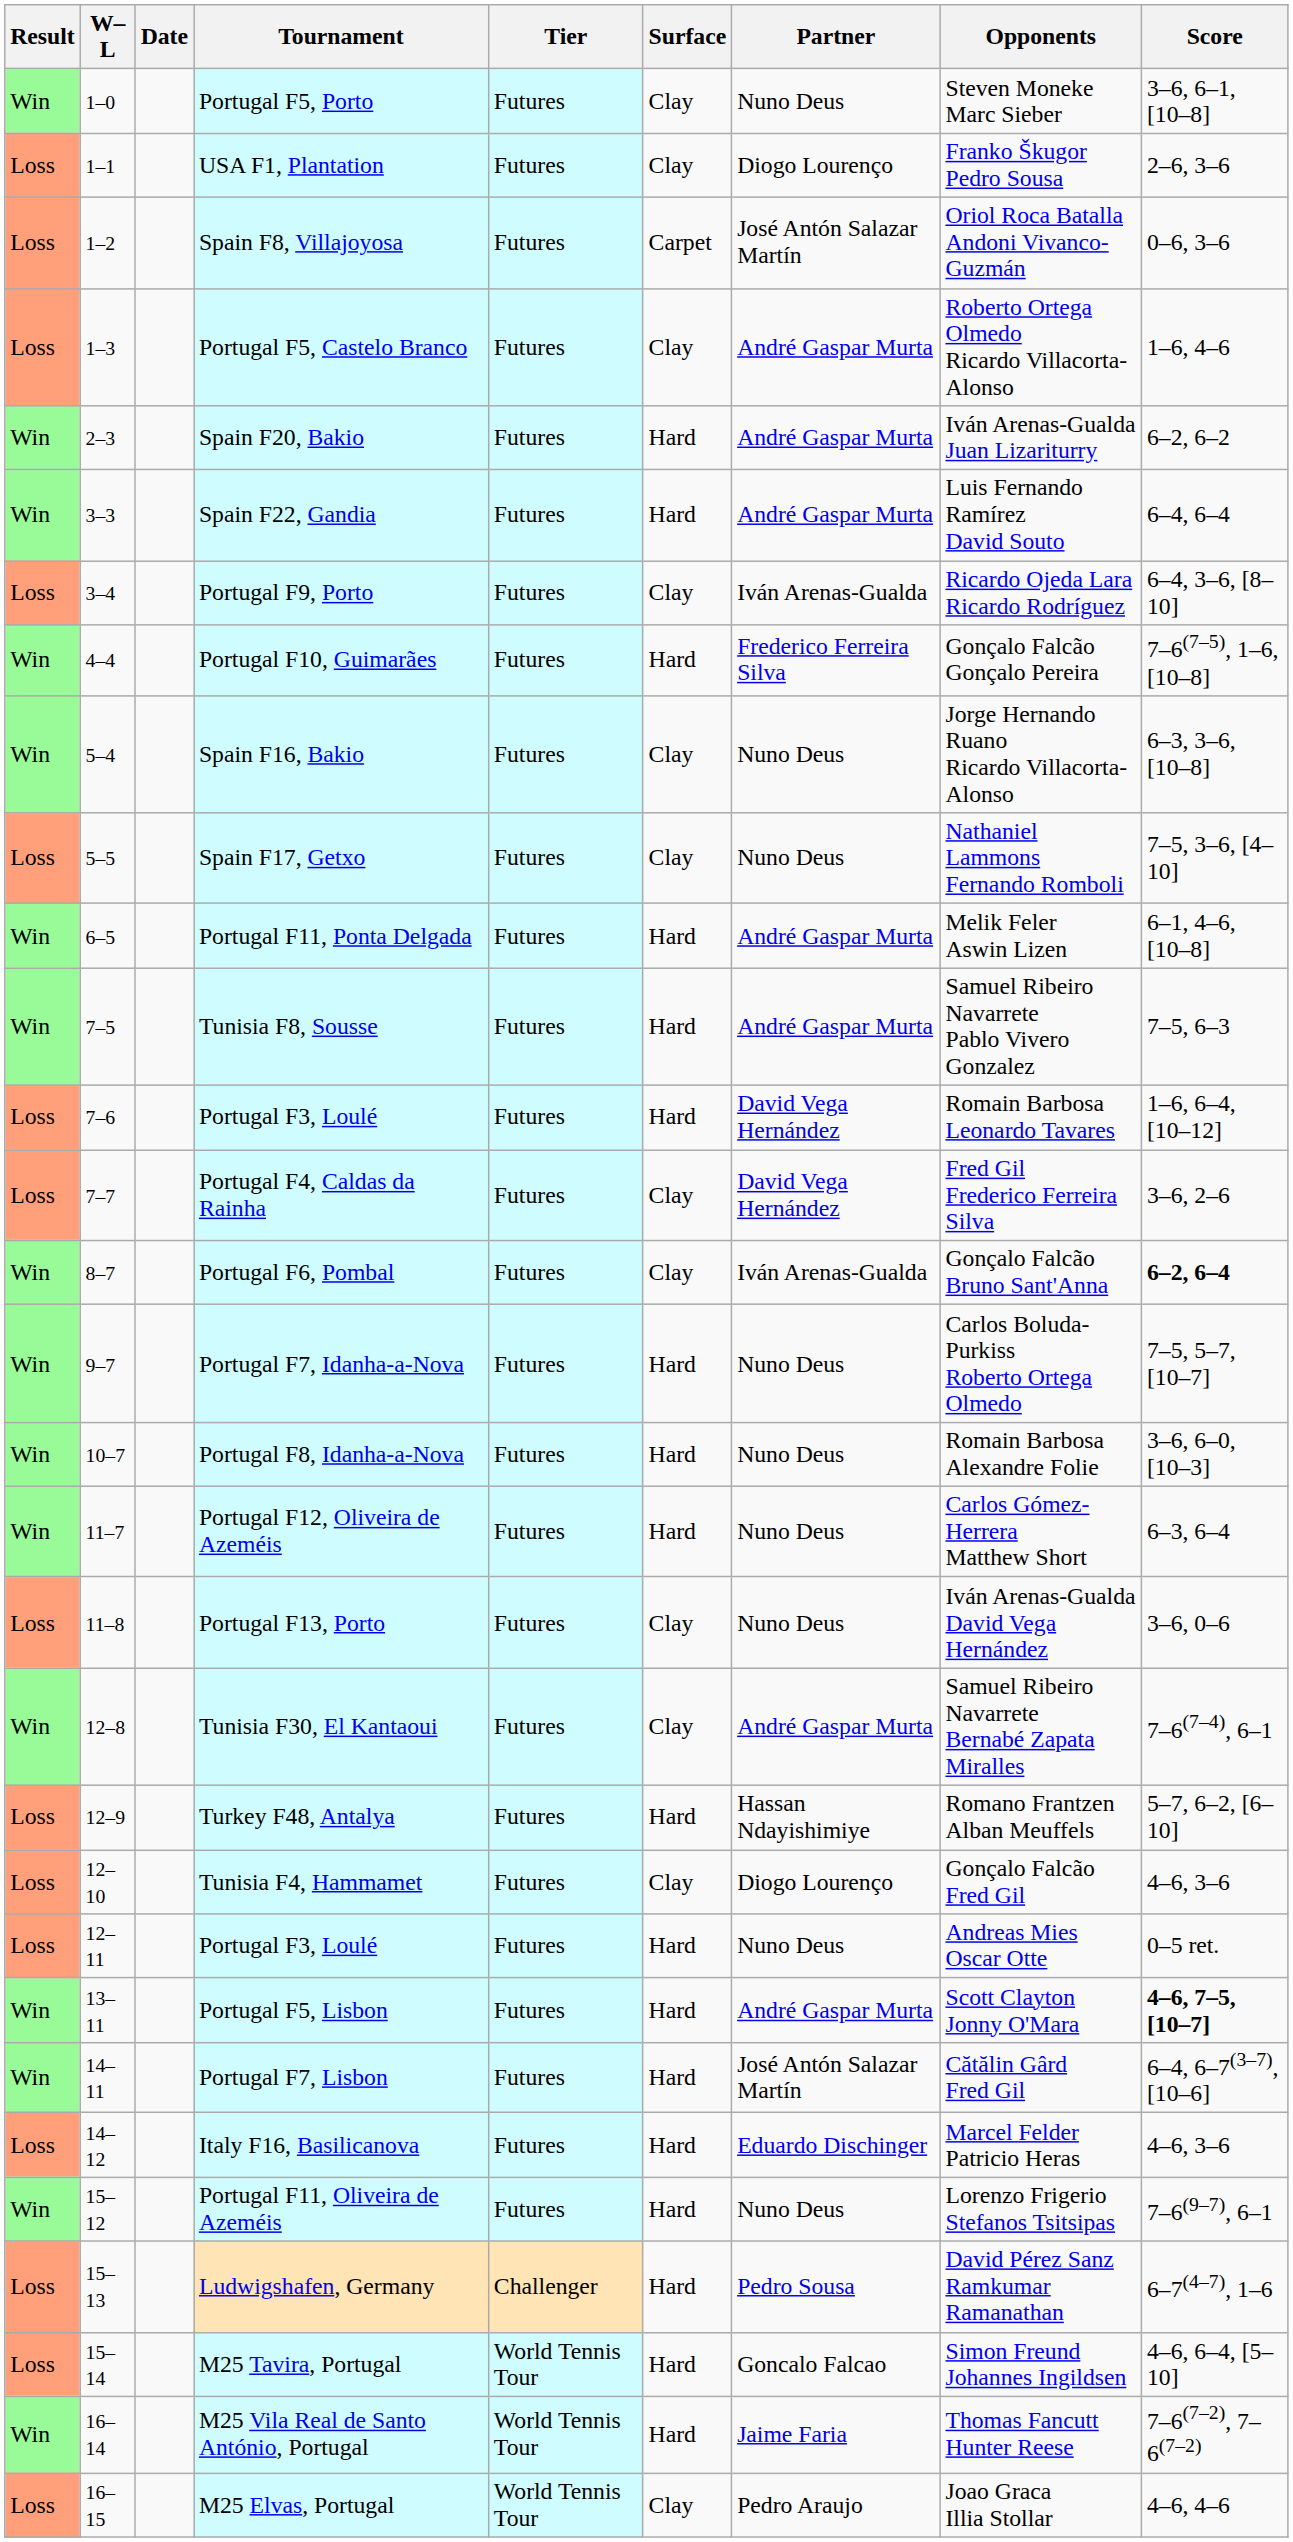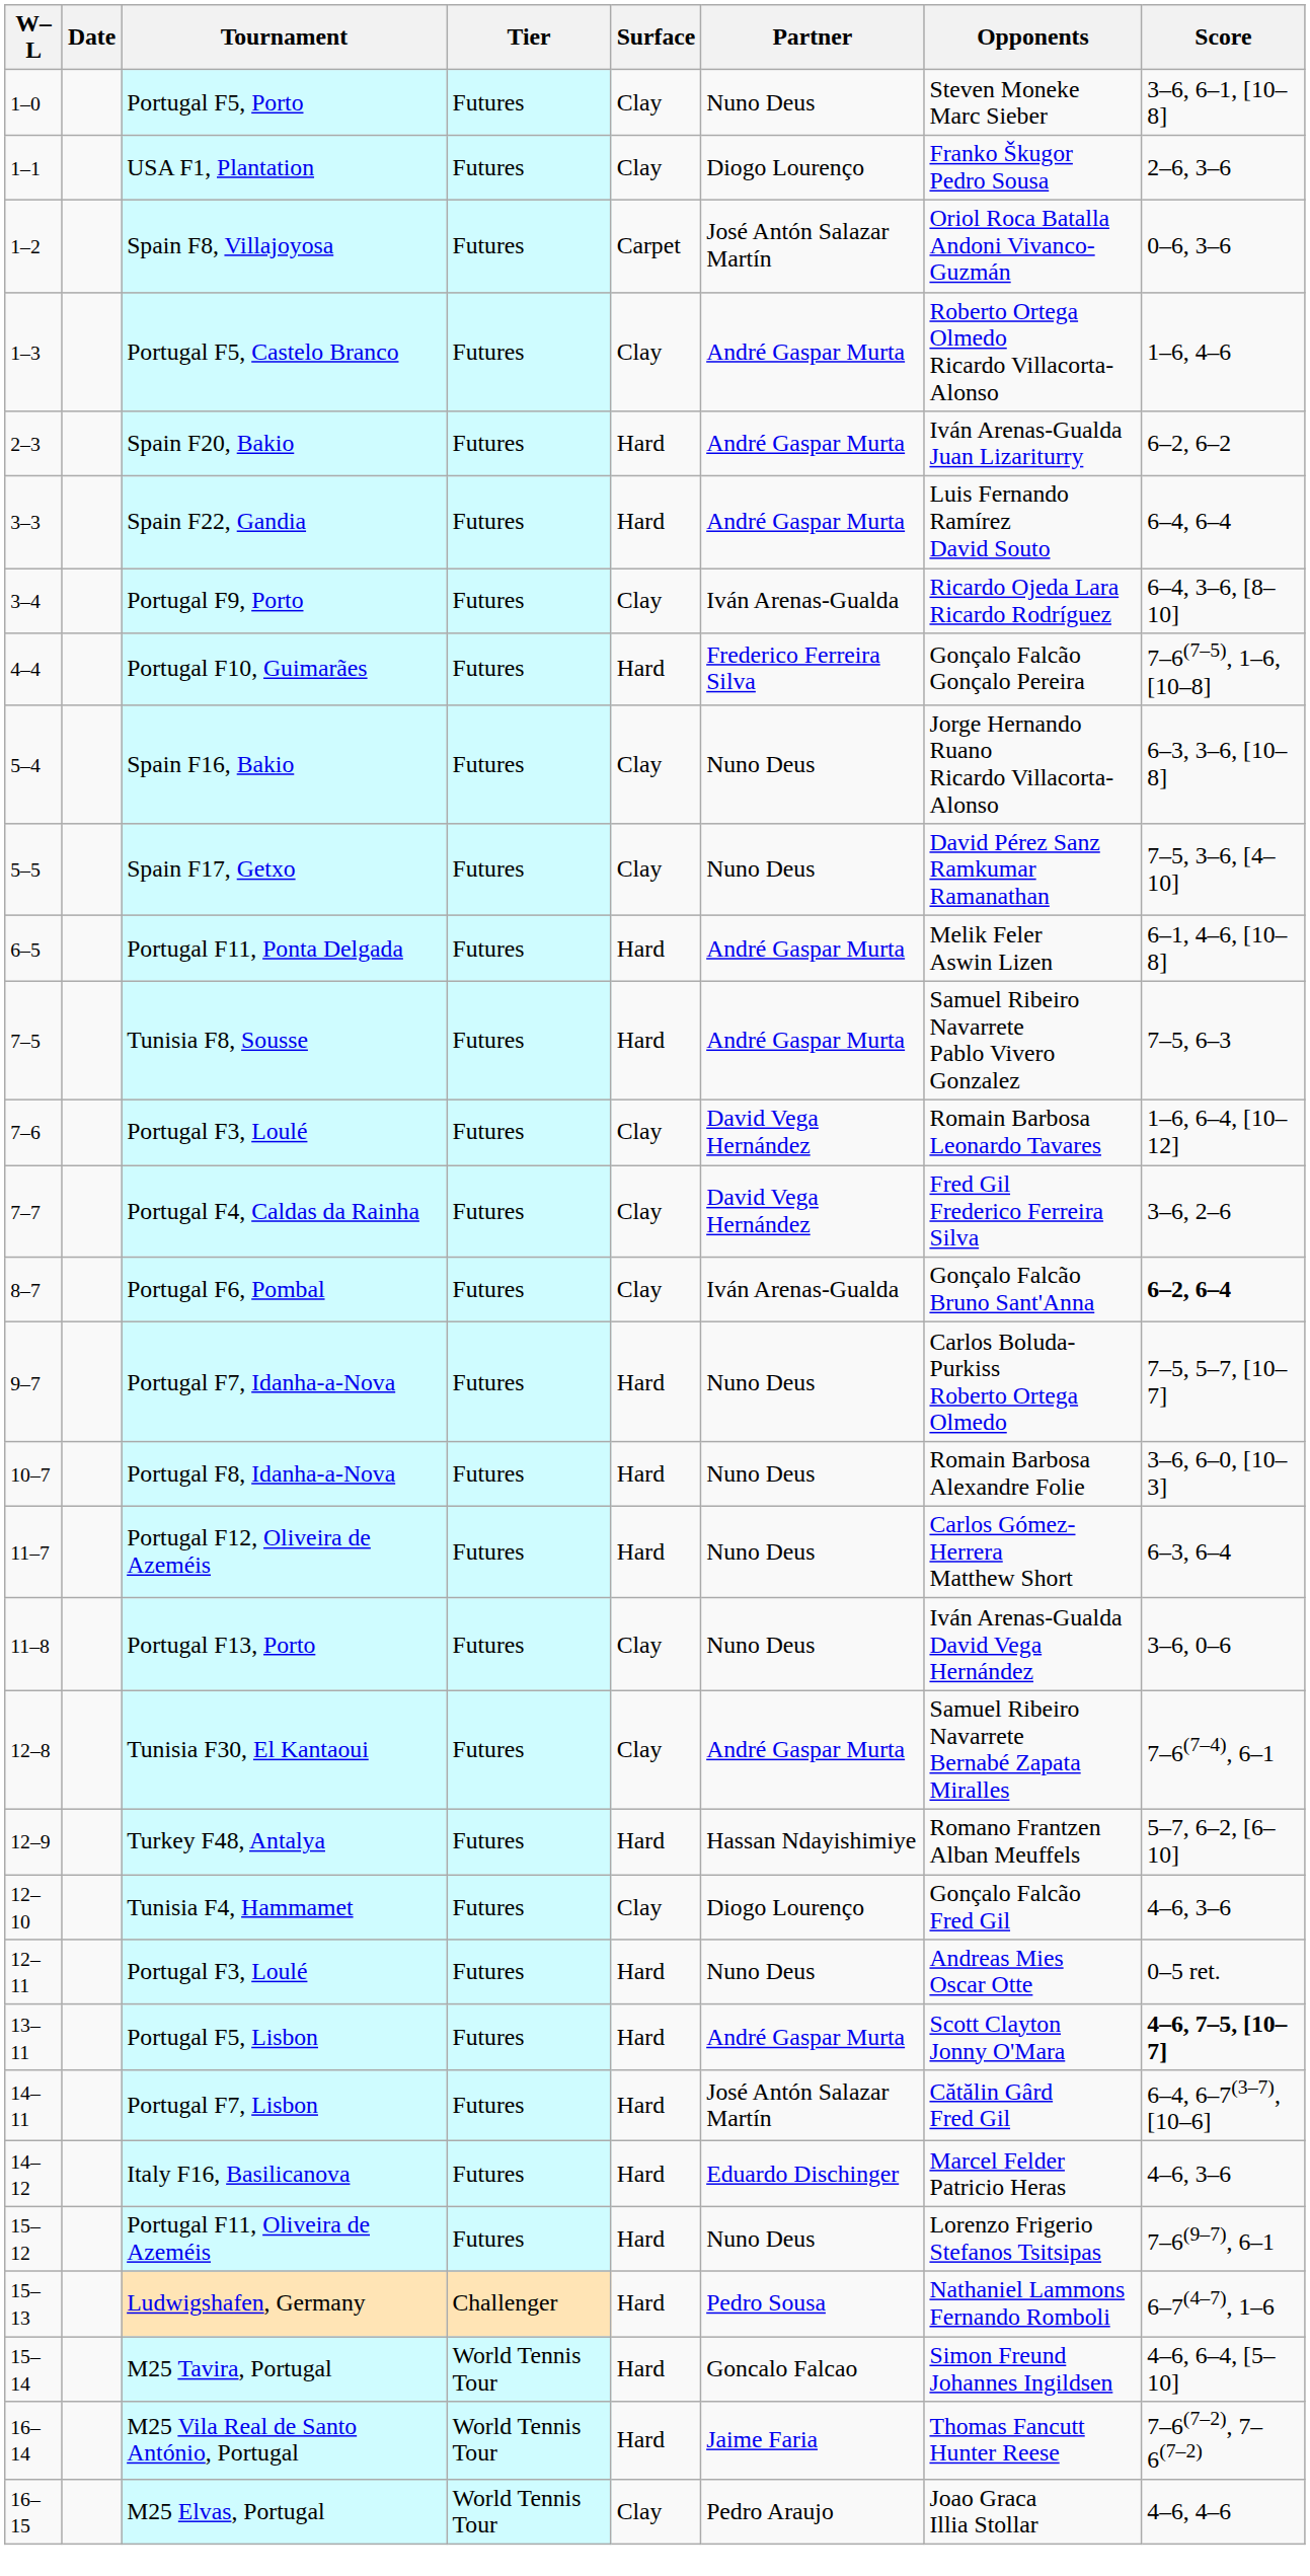- column: Result | Win | Loss | Loss | Loss | Win | Win | Loss | Win | Win | Loss | Win | Win | Loss | Loss | Win | Win | Win | Win | Loss | Win | Loss | Loss | Loss | Win | Win | Loss | Win | Loss | Loss | Win | Loss
Spain F17, Getxo | Opponents: Nathaniel Lammons Fernando Romboli -> David Pérez Sanz Ramkumar Ramanathan
7–6 / Portugal F3, Loulé | Surface: Hard -> Clay
Ludwigshafen, Germany | Opponents: David Pérez Sanz Ramkumar Ramanathan -> Nathaniel Lammons Fernando Romboli
